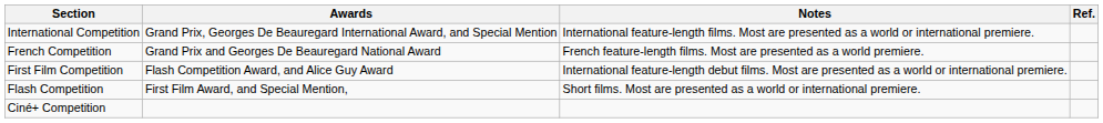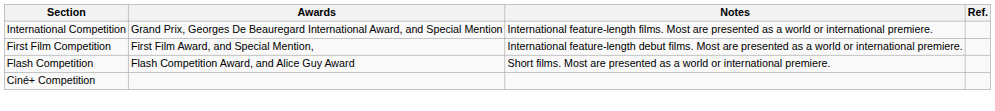- row: French Competition | Grand Prix and Georges De Beauregard National Award | French feature-length films. Most are presented as a world premiere.
First Film Competition | Awards: Flash Competition Award, and Alice Guy Award -> First Film Award, and Special Mention,
Flash Competition | Awards: First Film Award, and Special Mention, -> Flash Competition Award, and Alice Guy Award
